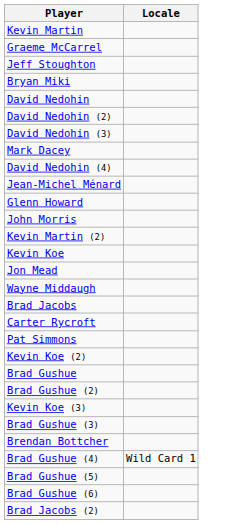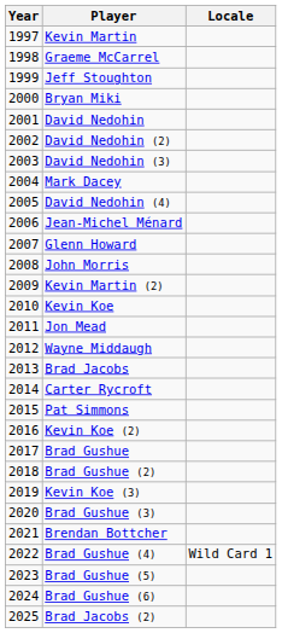+ column: Year | 1997 | 1998 | 1999 | 2000 | 2001 | 2002 | 2003 | 2004 | 2005 | 2006 | 2007 | 2008 | 2009 | 2010 | 2011 | 2012 | 2013 | 2014 | 2015 | 2016 | 2017 | 2018 | 2019 | 2020 | 2021 | 2022 | 2023 | 2024 | 2025
